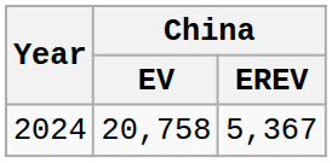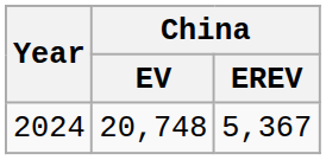2024 | China / EV: 20,758 -> 20,748
